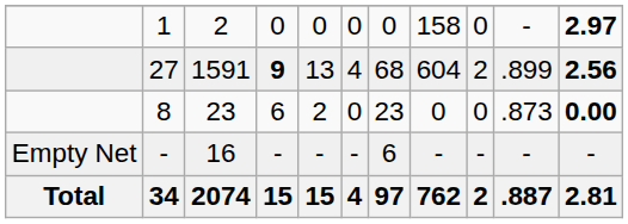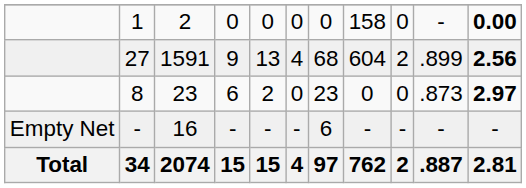1 | column 11: 2.97 -> 0.00
27 | column 4: bold -> normal
8 | column 11: 0.00 -> 2.97
